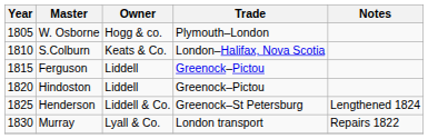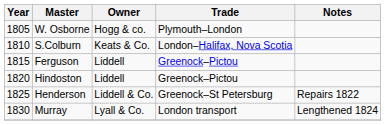Henderson | Notes: Lengthened 1824 -> Repairs 1822
Murray | Notes: Repairs 1822 -> Lengthened 1824
